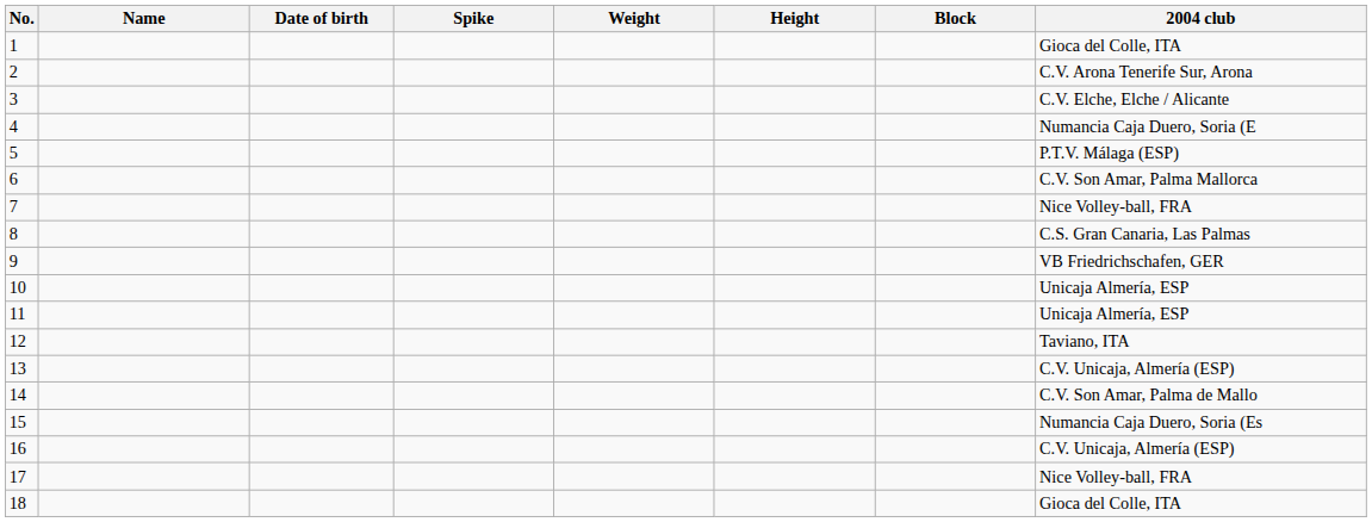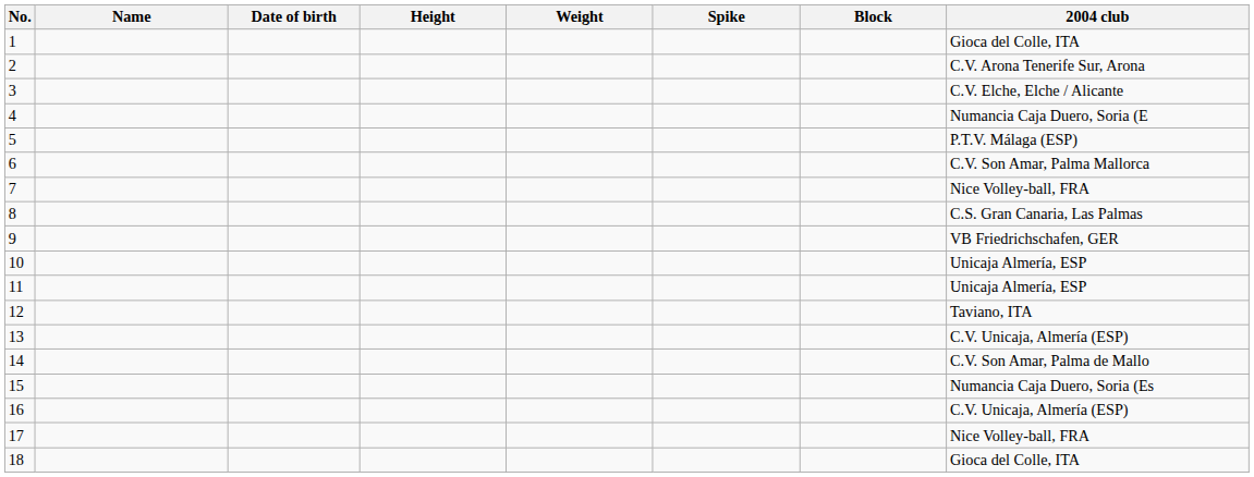columns swapped: Height <-> Spike
